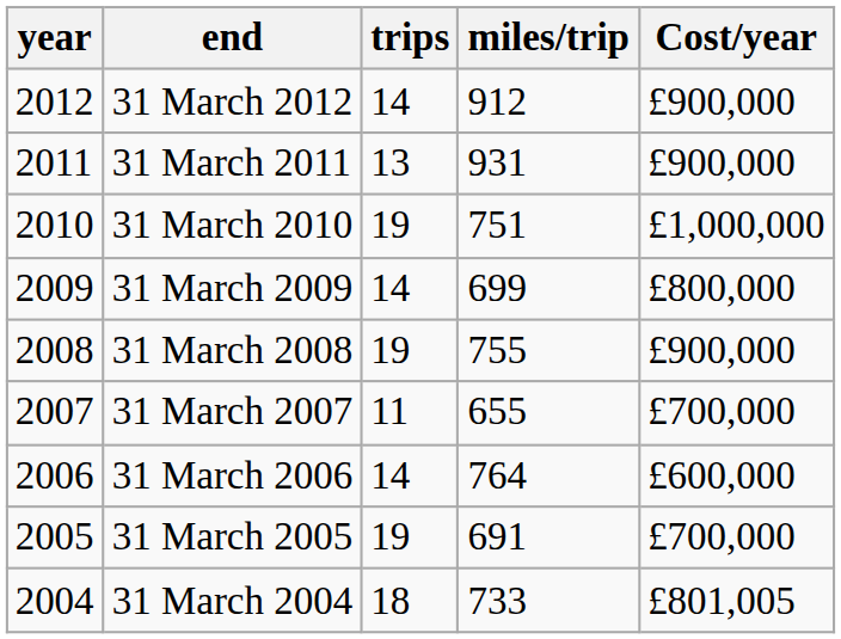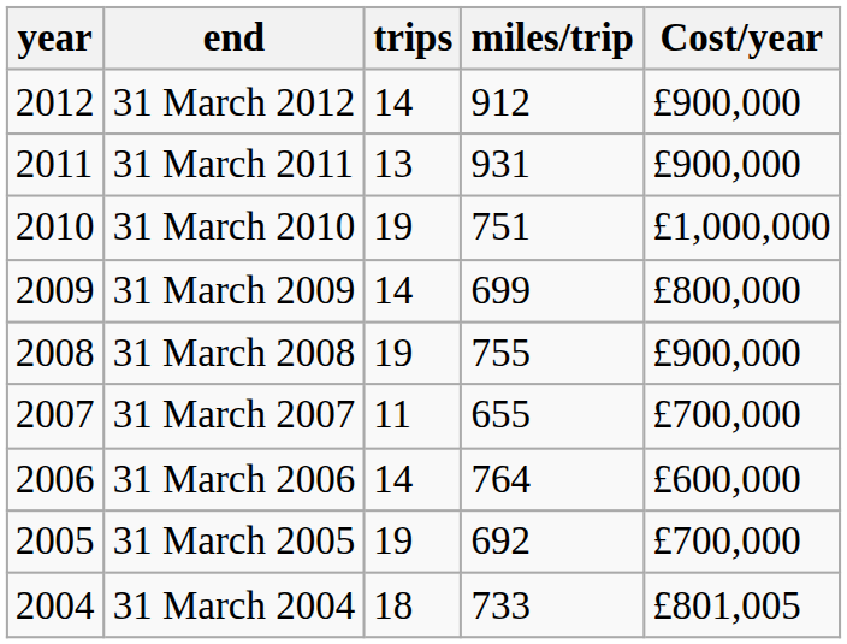31 March 2005 | miles/trip: 691 -> 692
